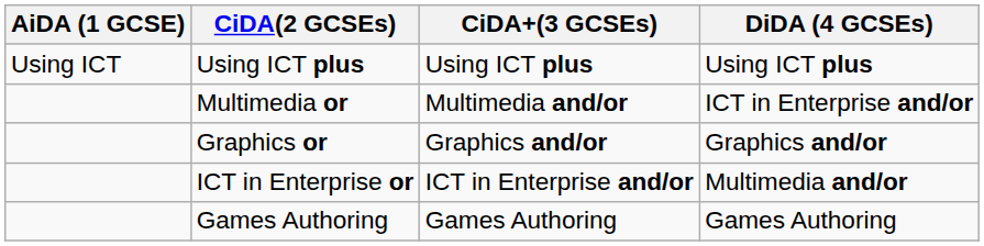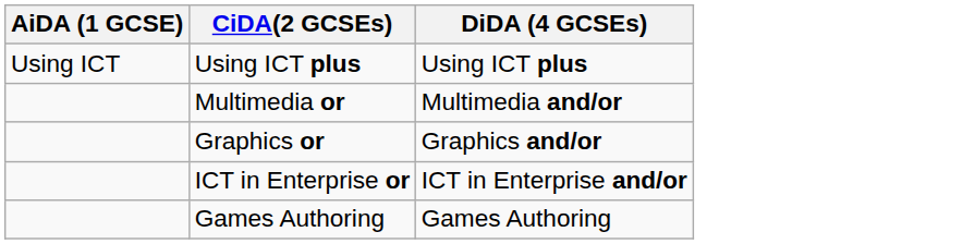- column: CiDA+(3 GCSEs) | Using ICT plus | Multimedia and/or | Graphics and/or | ICT in Enterprise and/or | Games Authoring
Multimedia or | DiDA (4 GCSEs): ICT in Enterprise and/or -> Multimedia and/or
ICT in Enterprise or | DiDA (4 GCSEs): Multimedia and/or -> ICT in Enterprise and/or
